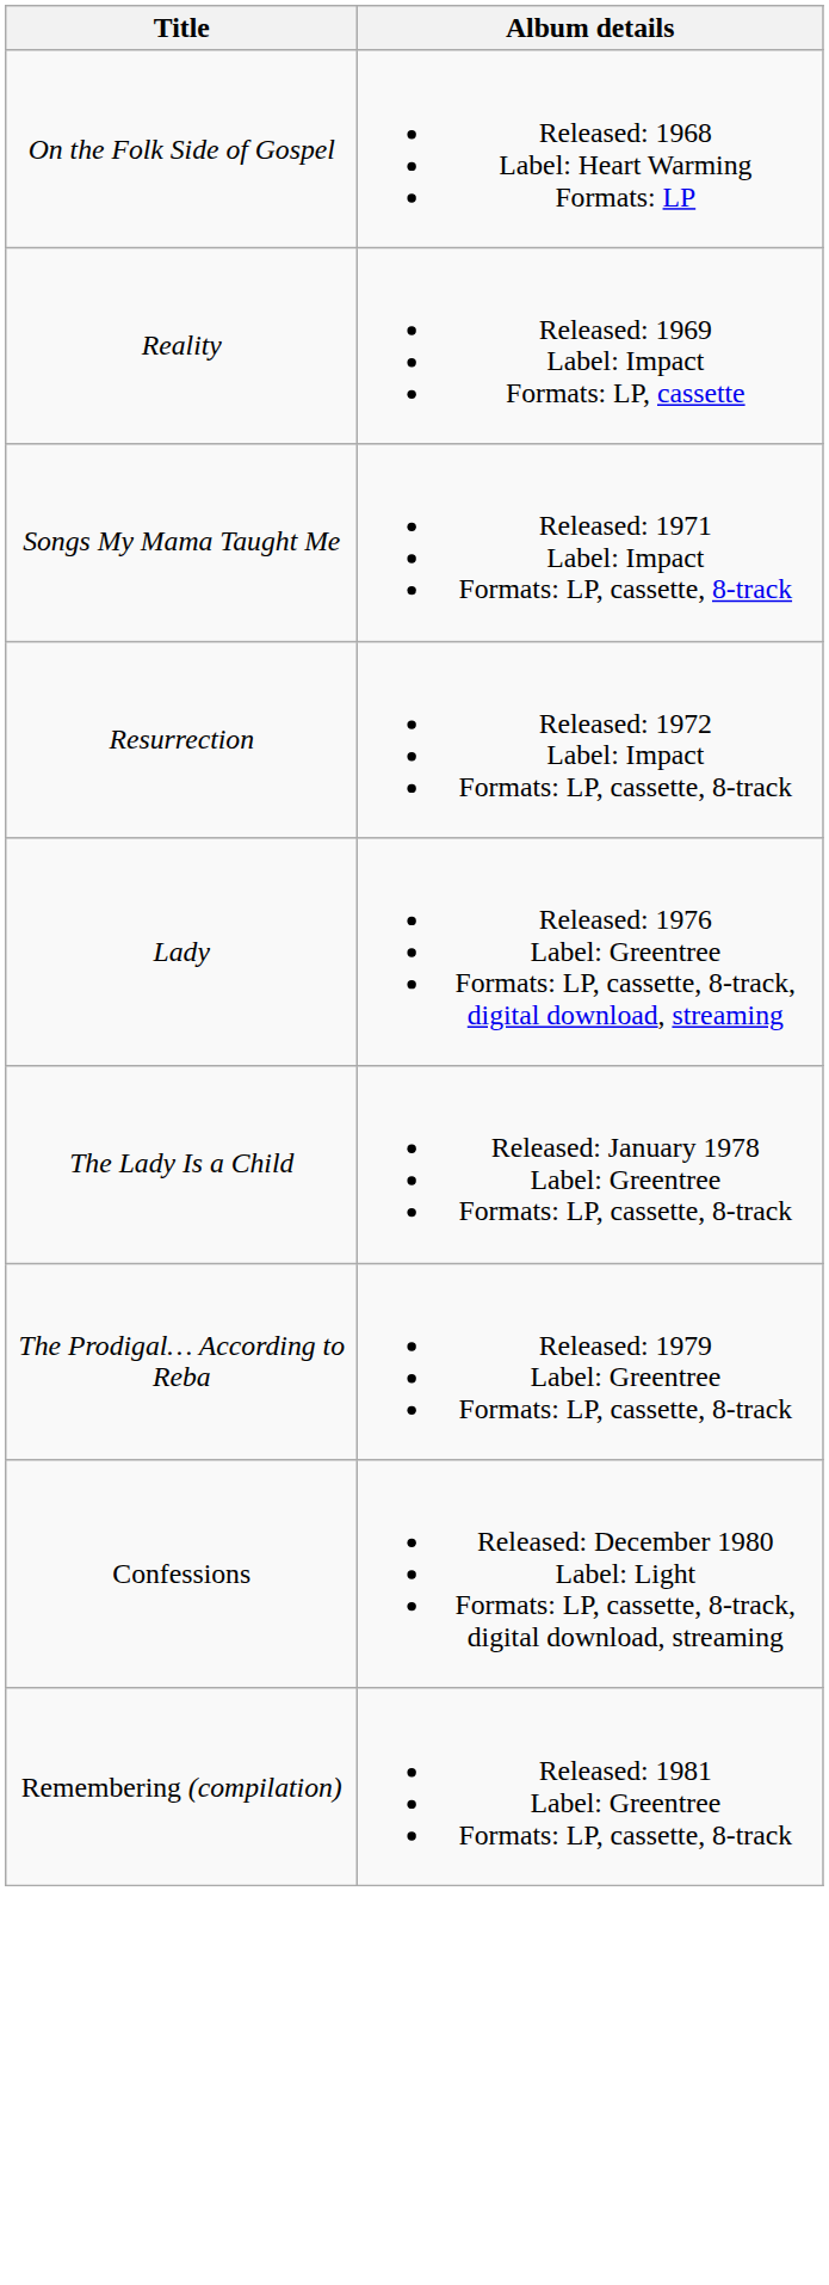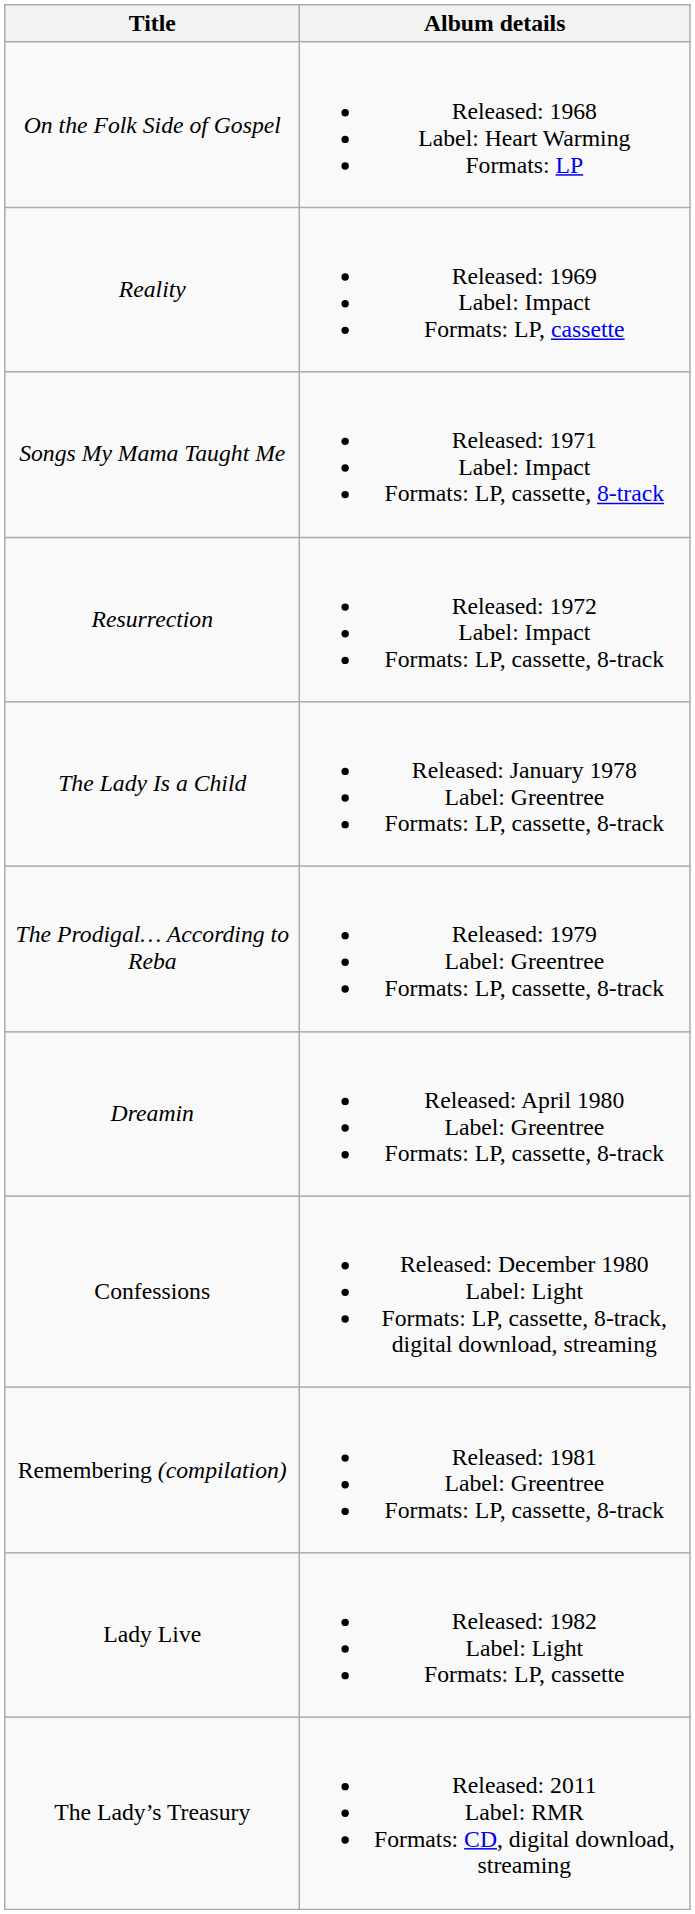- row: Lady | Released: 1976 Label: Greentree Formats: LP, cassette, 8-track, digital download, streaming
+ row: Dreamin | Released: April 1980 Label: Greentree Formats: LP, cassette, 8-track
+ row: Lady Live | Released: 1982 Label: Light Formats: LP, cassette
+ row: The Lady’s Treasury | Released: 2011 Label: RMR Formats: CD, digital download, streaming
